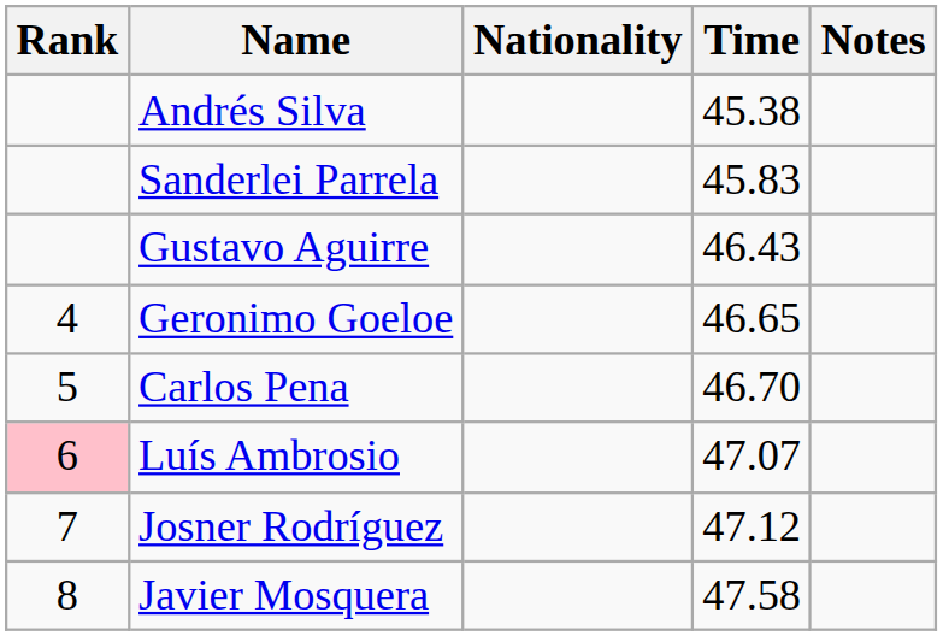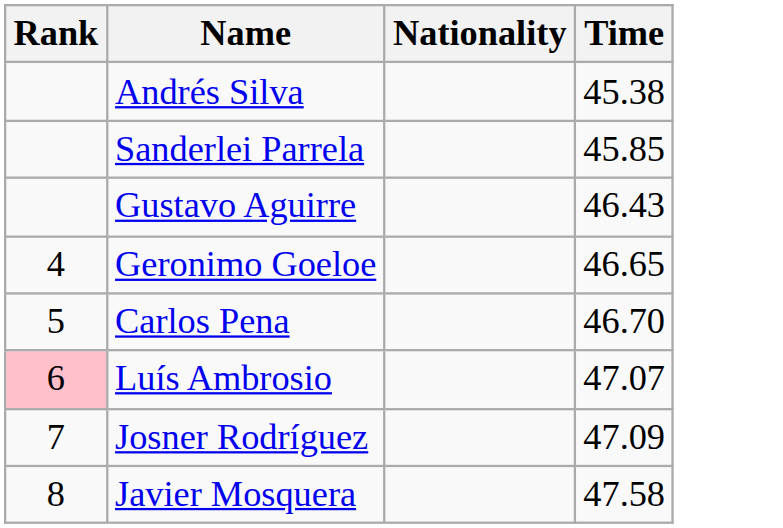- column: Notes
Sanderlei Parrela | Time: 45.83 -> 45.85
Josner Rodríguez | Time: 47.12 -> 47.09
